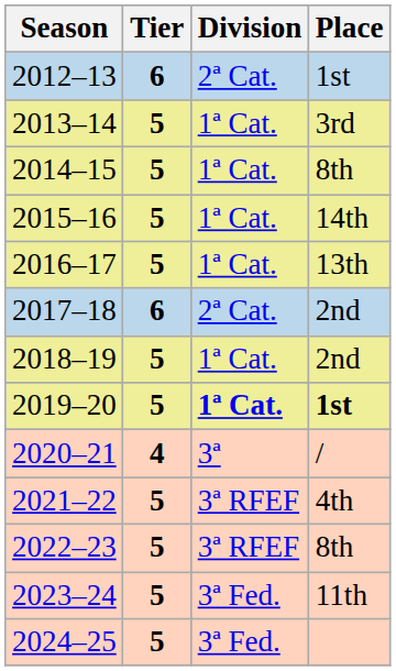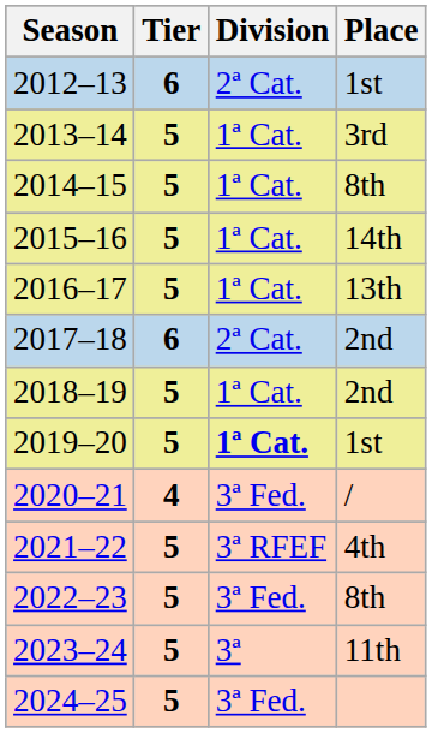2019–20 | Place: bold -> normal
2020–21 | Division: 3ª -> 3ª Fed.
2022–23 | Division: 3ª RFEF -> 3ª Fed.
2023–24 | Division: 3ª Fed. -> 3ª
